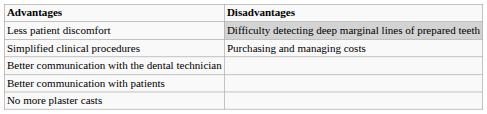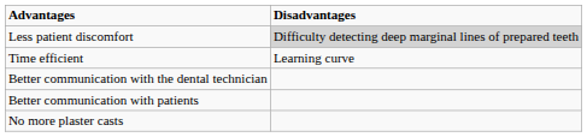+ row: Time efficient | Learning curve
- row: Simplified clinical procedures | Purchasing and managing costs
